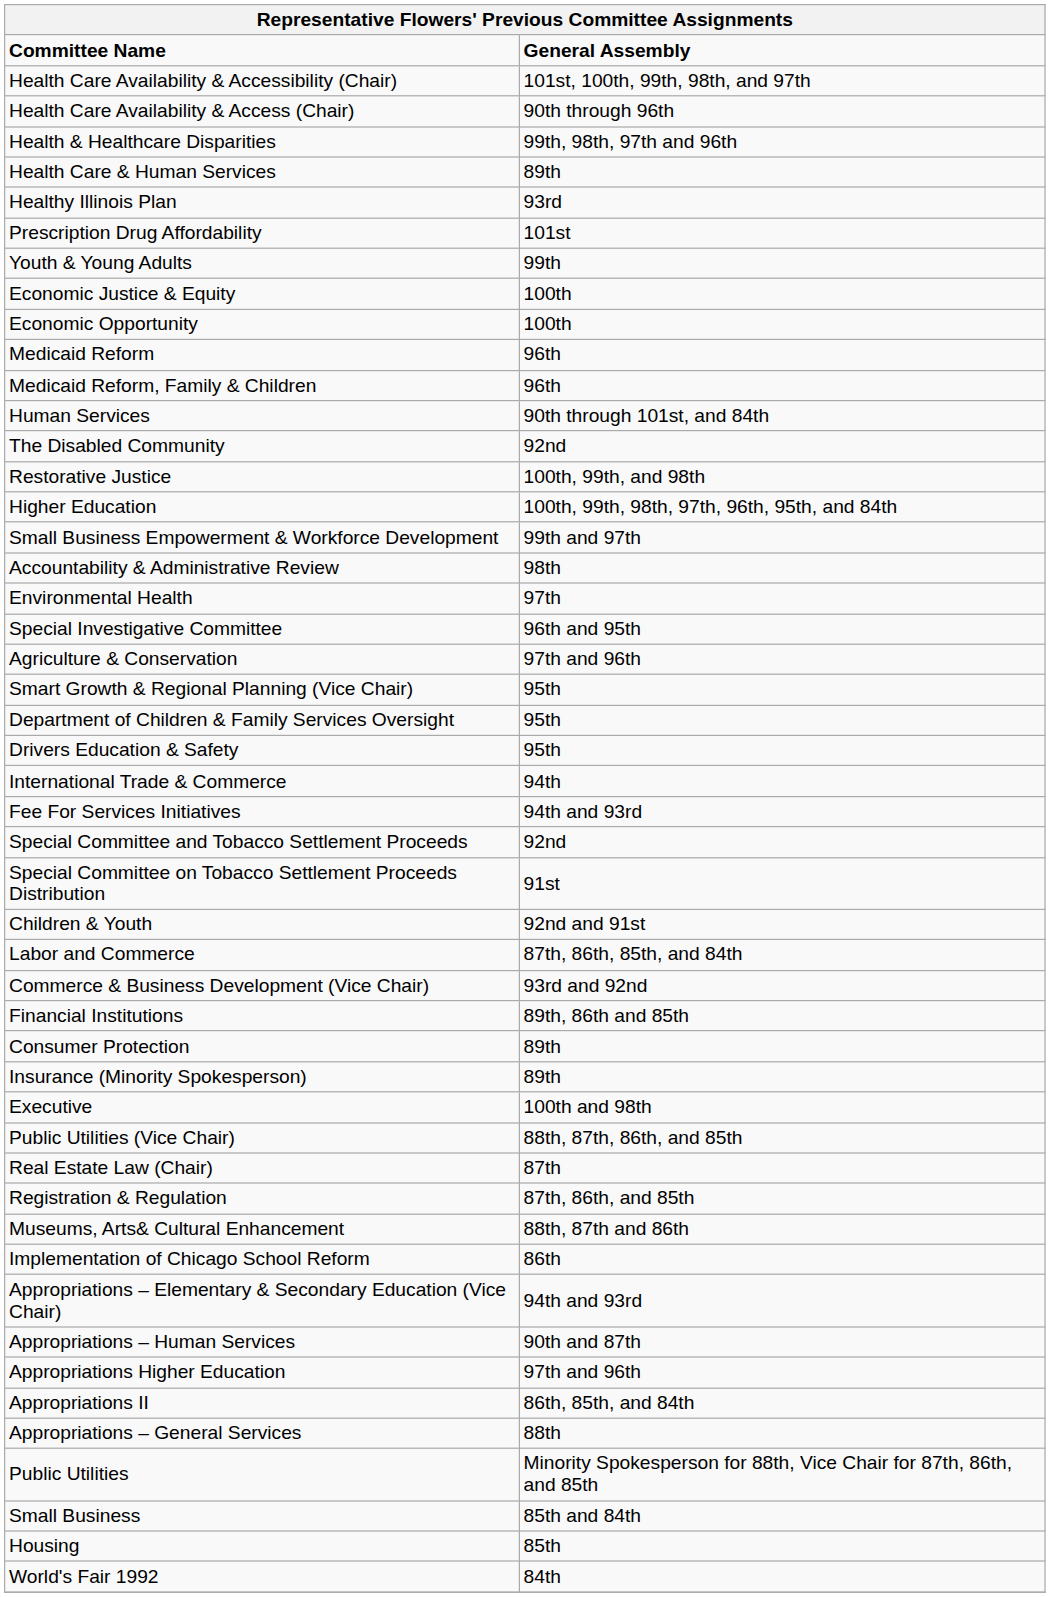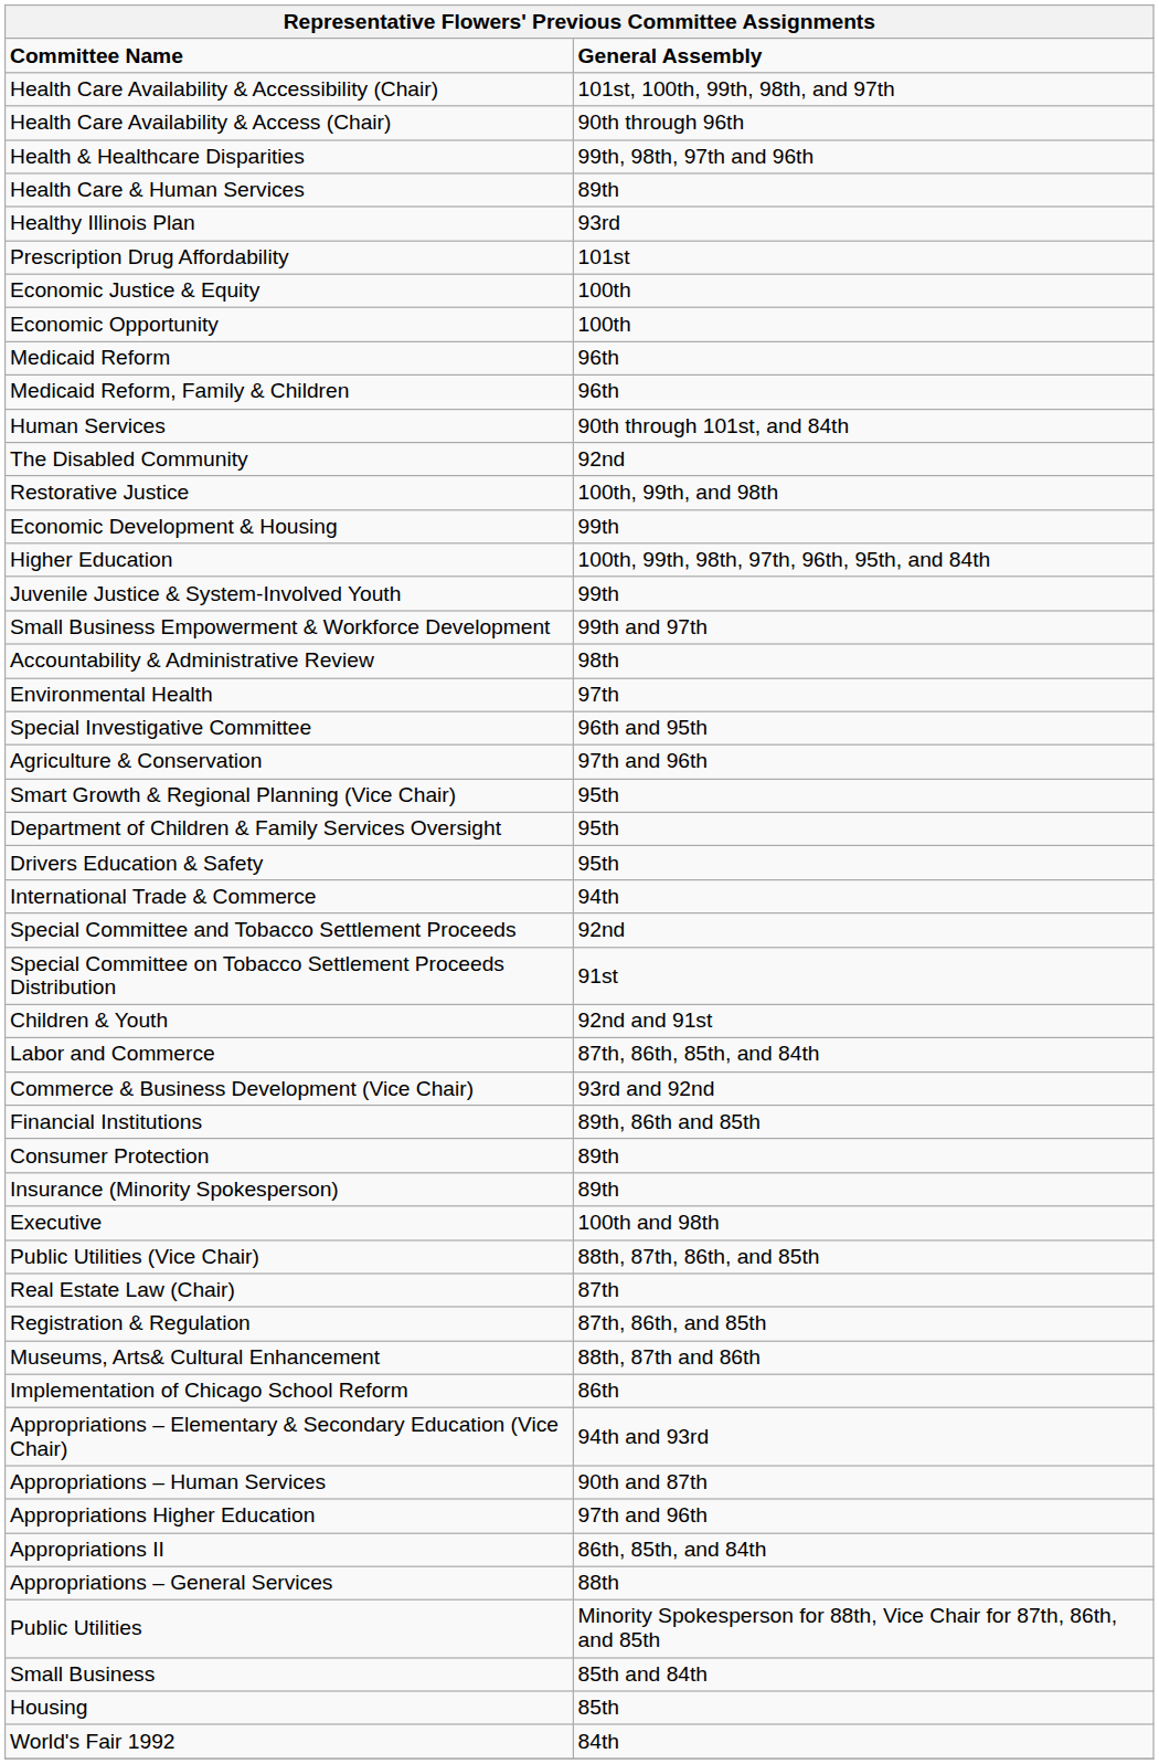- row: Youth & Young Adults | 99th
+ row: Economic Development & Housing | 99th
+ row: Juvenile Justice & System-Involved Youth | 99th
- row: Fee For Services Initiatives | 94th and 93rd
